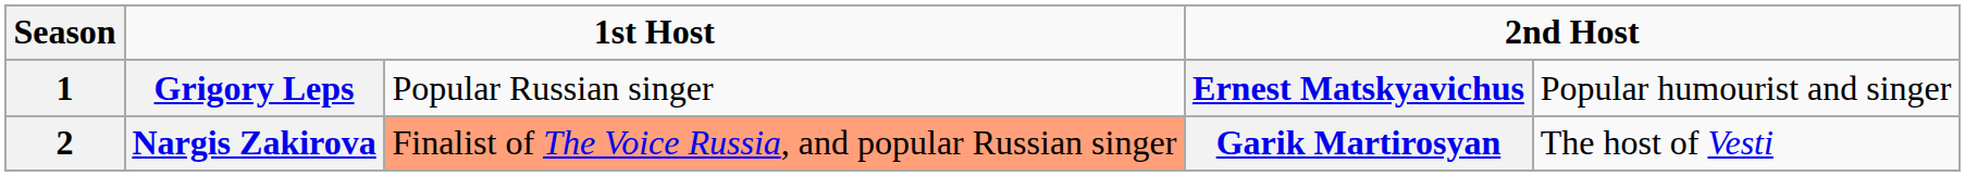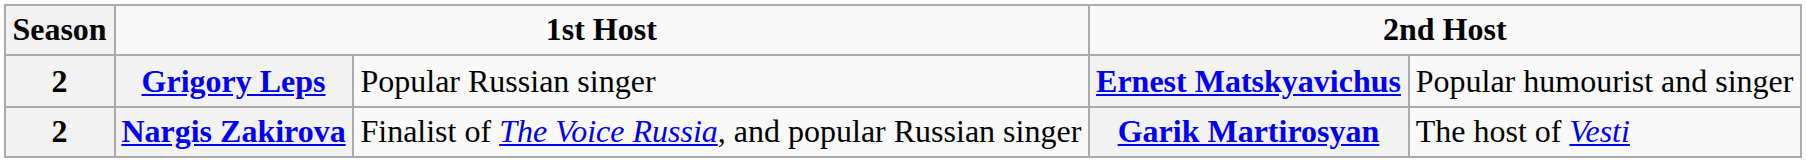Grigory Leps | Season: 1 -> 2
Nargis Zakirova | column 3: lightsalmon background -> no background
